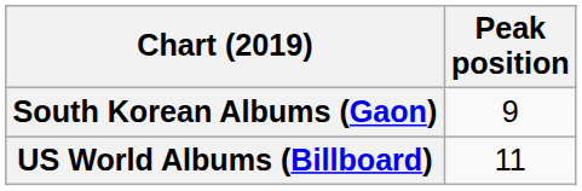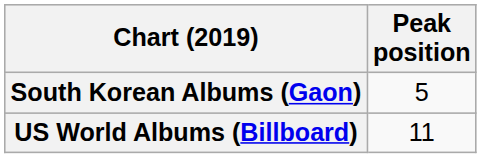South Korean Albums (Gaon) | Peak position: 9 -> 5
